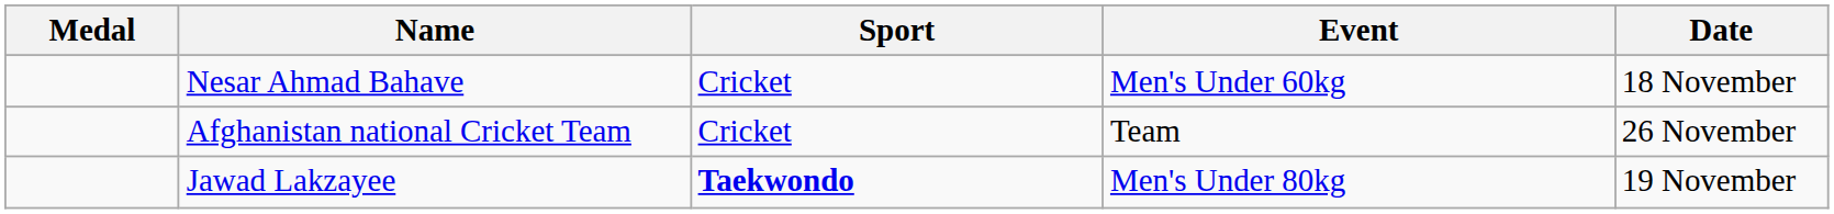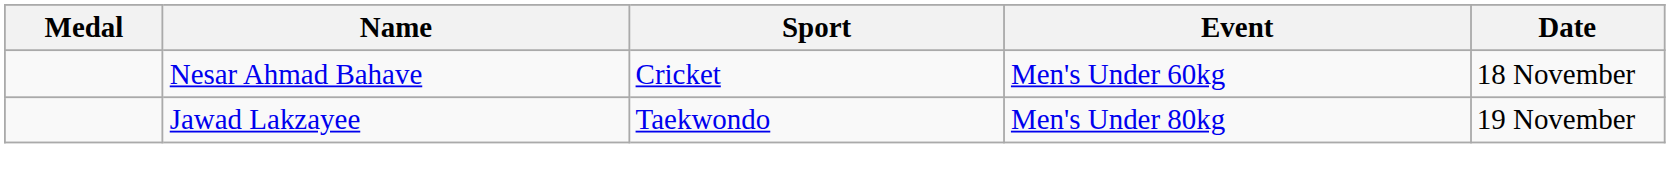- row: Afghanistan national Cricket Team | Cricket | Team | 26 November
Jawad Lakzayee | Sport: bold -> normal
